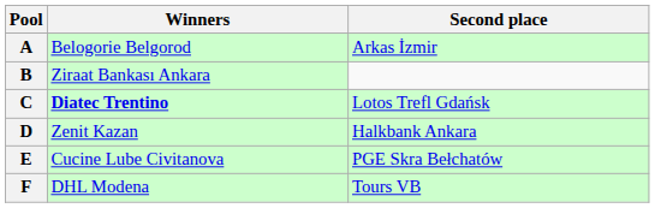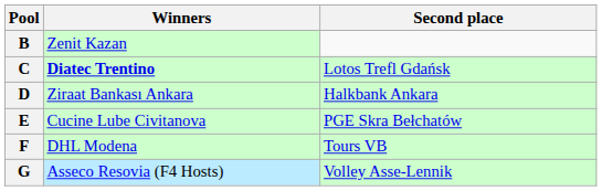- row: A | Belogorie Belgorod | Arkas İzmir
B | Winners: Ziraat Bankası Ankara -> Zenit Kazan
D | Winners: Zenit Kazan -> Ziraat Bankası Ankara
+ row: G | Asseco Resovia (F4 Hosts) | Volley Asse-Lennik
